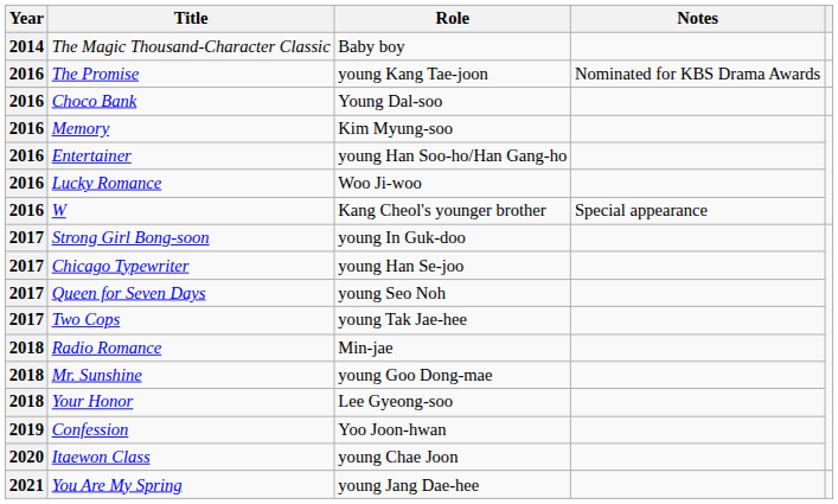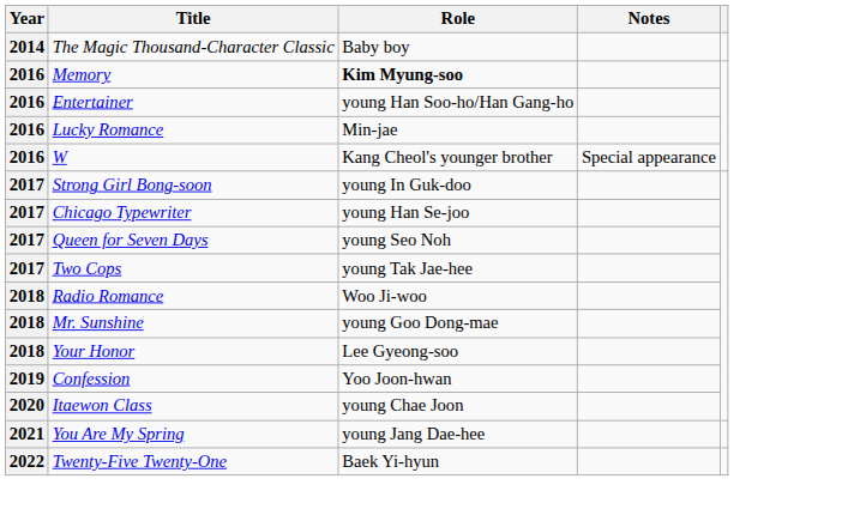- row: 2016 | The Promise | young Kang Tae-joon | Nominated for KBS Drama Awards
- row: 2016 | Choco Bank | Young Dal-soo
Memory | Role: normal -> bold
Lucky Romance | Role: Woo Ji-woo -> Min-jae
Radio Romance | Role: Min-jae -> Woo Ji-woo
+ row: 2022 | Twenty-Five Twenty-One | Baek Yi-hyun
